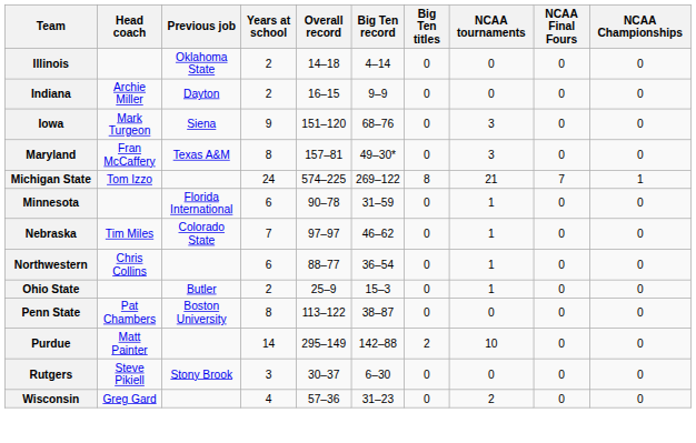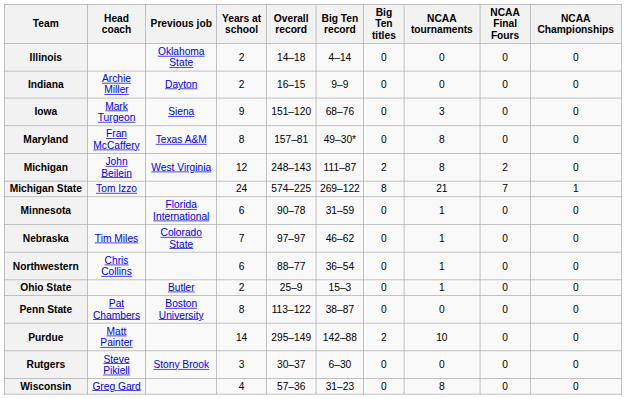Maryland | NCAA tournaments: 3 -> 8
+ row: Michigan | John Beilein | West Virginia | 12 | 248–143 | 111–87 | 2 | 8 | 2 | 0
Wisconsin | NCAA tournaments: 2 -> 8
